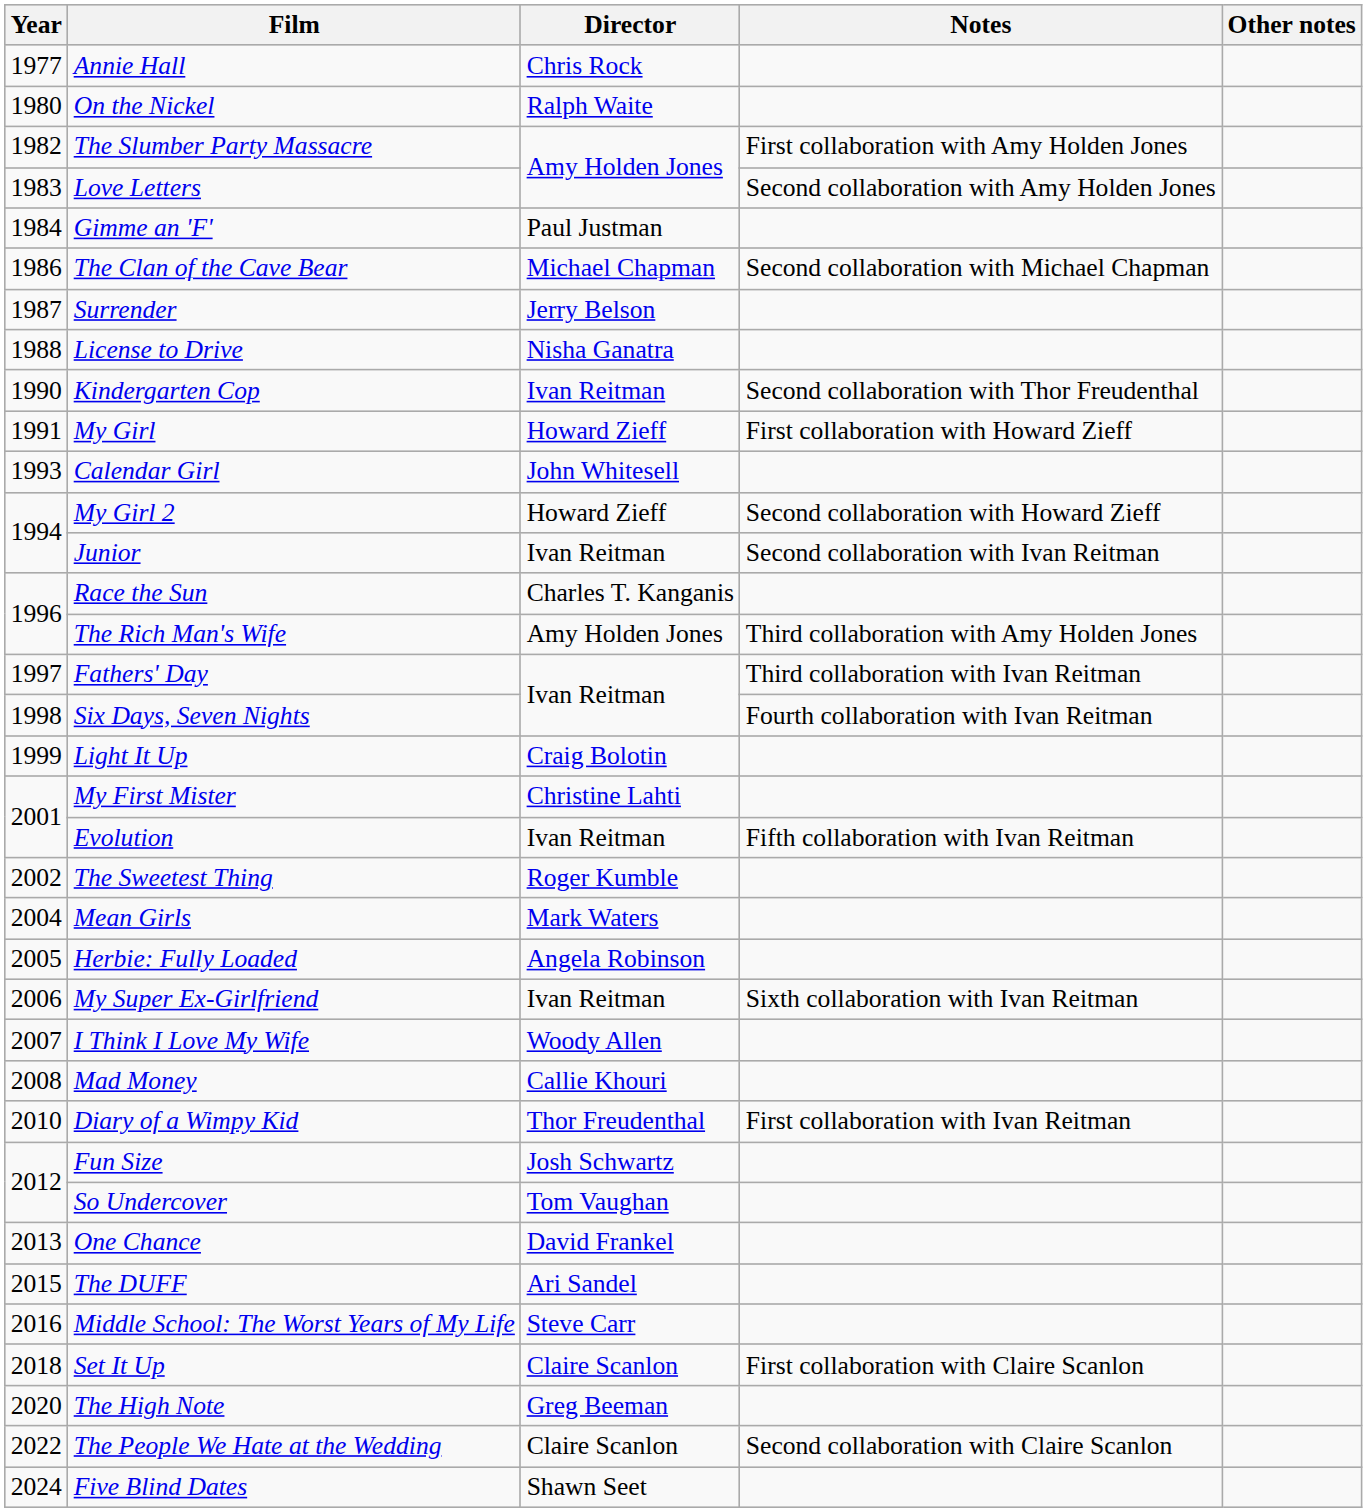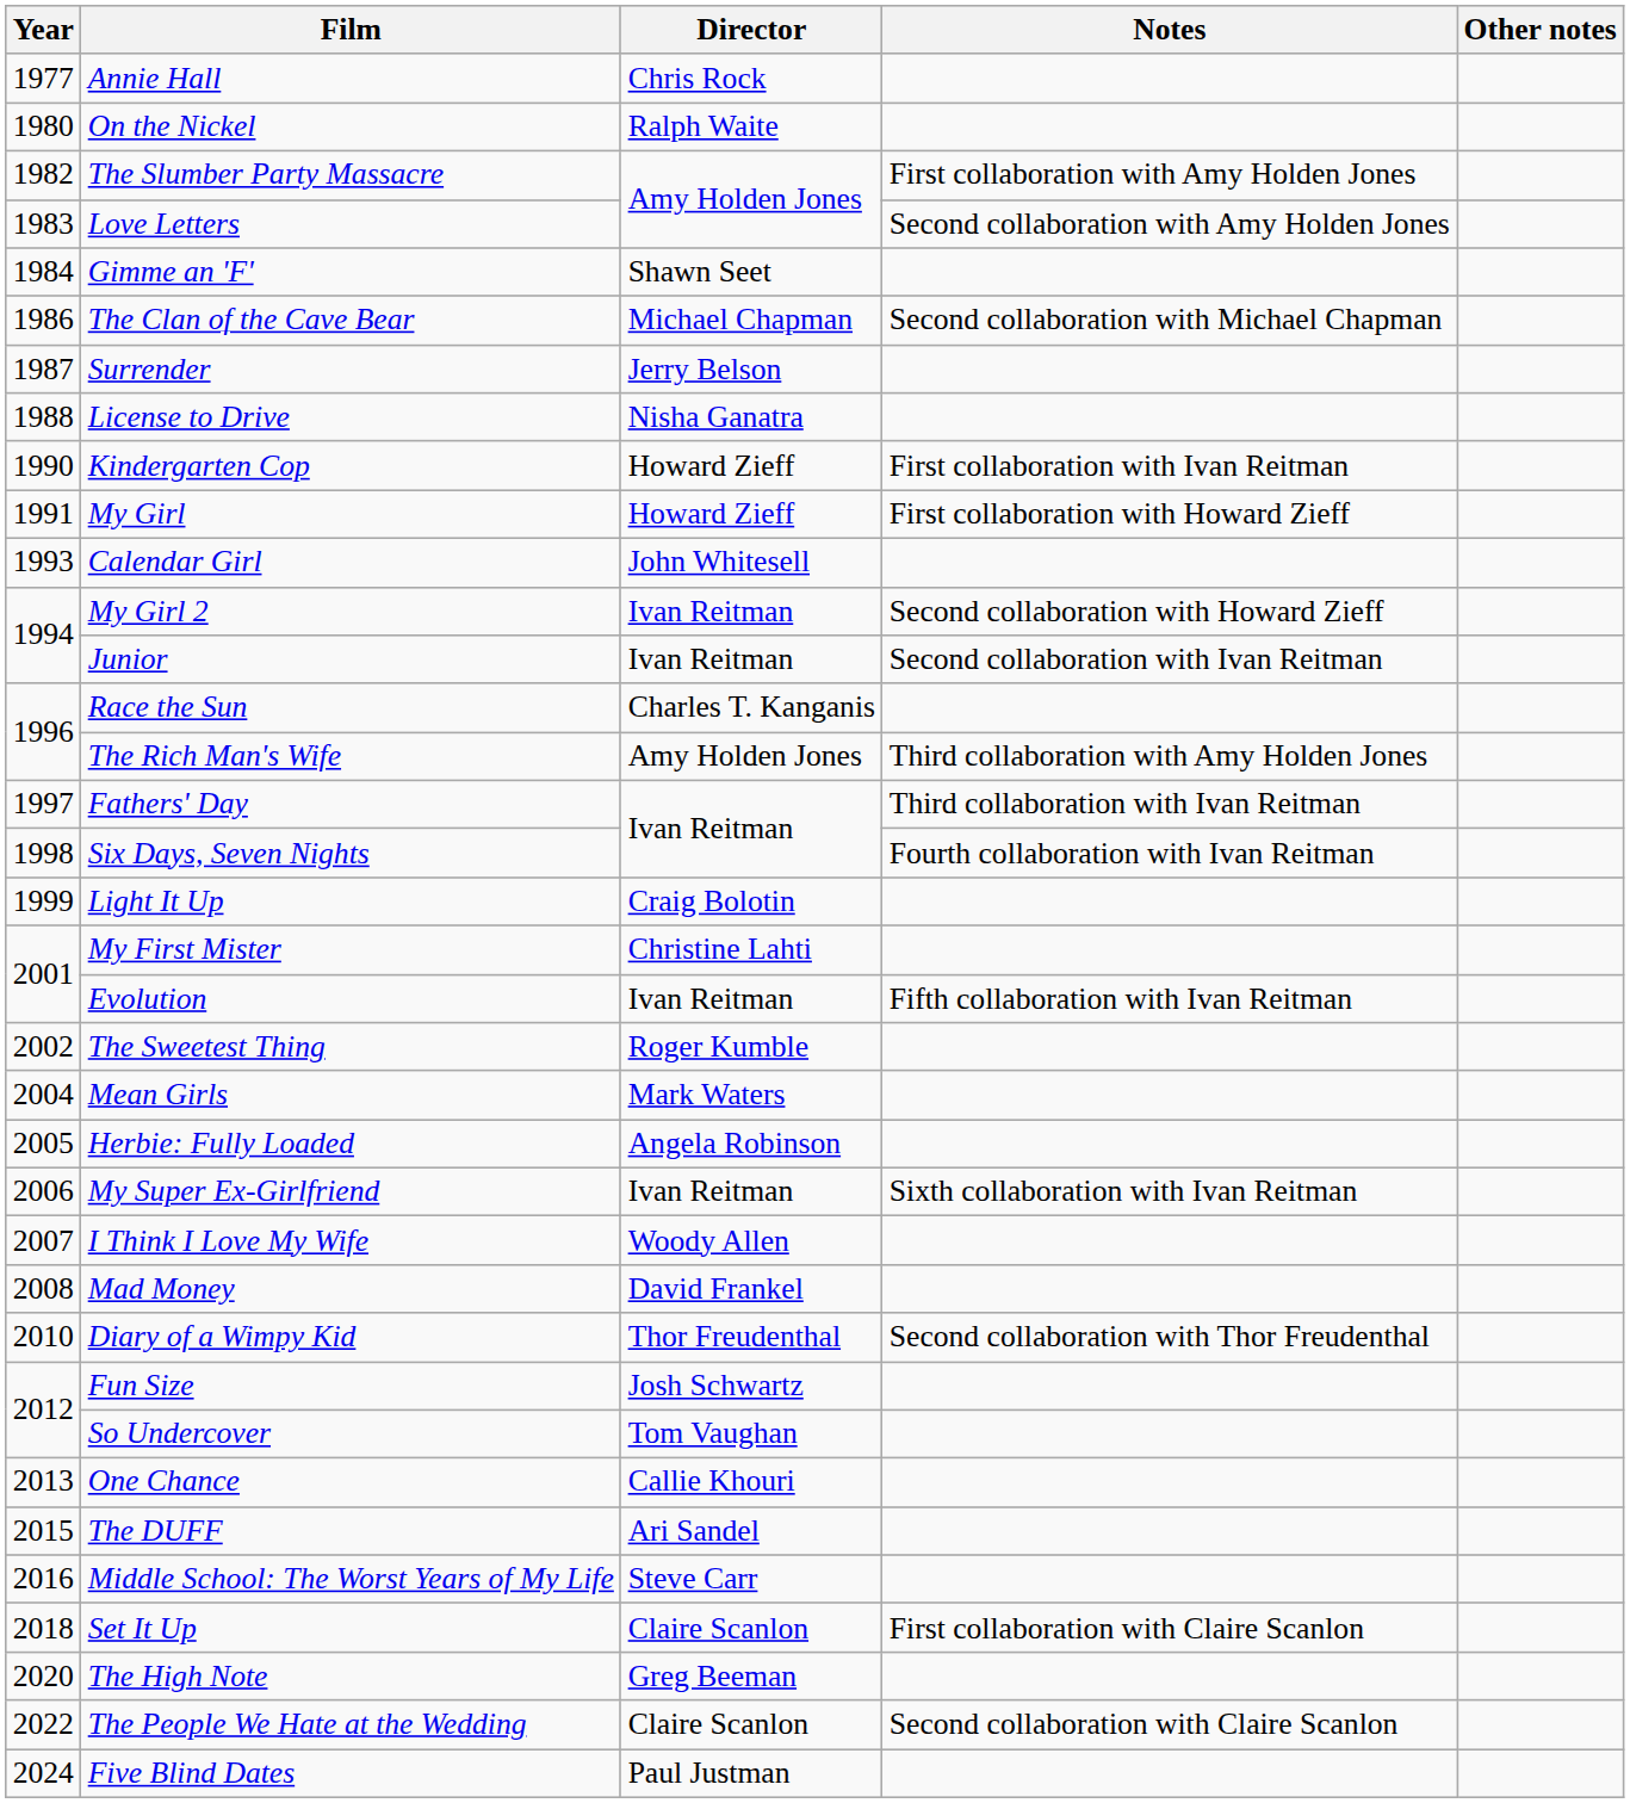Gimme an 'F' | Director: Paul Justman -> Shawn Seet
Kindergarten Cop | Director: Ivan Reitman -> Howard Zieff
Kindergarten Cop | Notes: Second collaboration with Thor Freudenthal -> First collaboration with Ivan Reitman
My Girl 2 | Director: Howard Zieff -> Ivan Reitman
Mad Money | Director: Callie Khouri -> David Frankel
Diary of a Wimpy Kid | Notes: First collaboration with Ivan Reitman -> Second collaboration with Thor Freudenthal
One Chance | Director: David Frankel -> Callie Khouri
Five Blind Dates | Director: Shawn Seet -> Paul Justman
